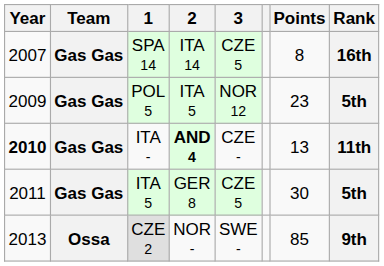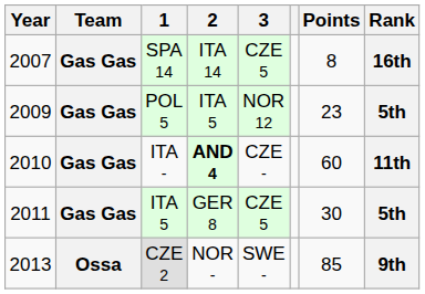ITA - | Year: bold -> normal
ITA - | Points: 13 -> 60
